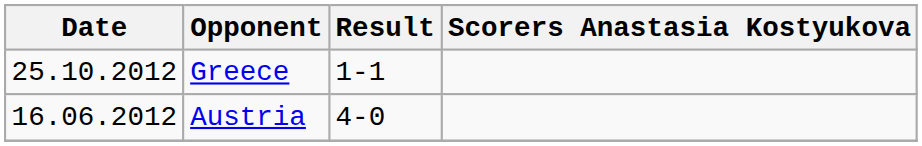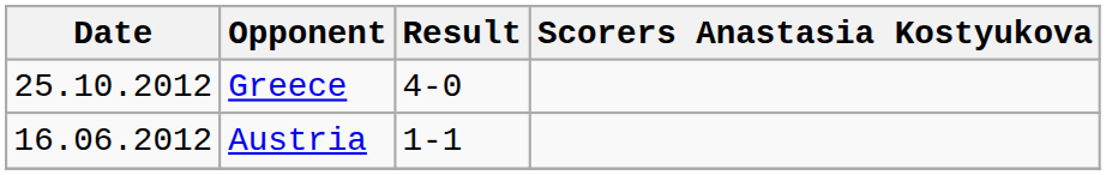Greece | Result: 1-1 -> 4-0
Austria | Result: 4-0 -> 1-1
